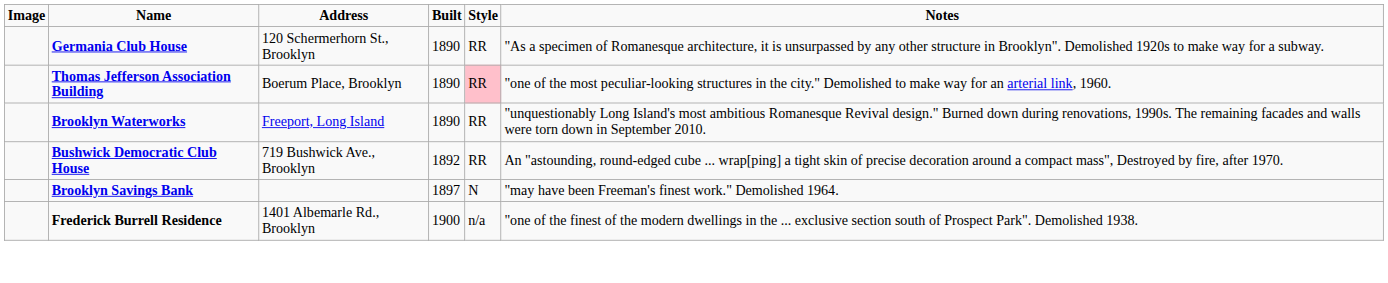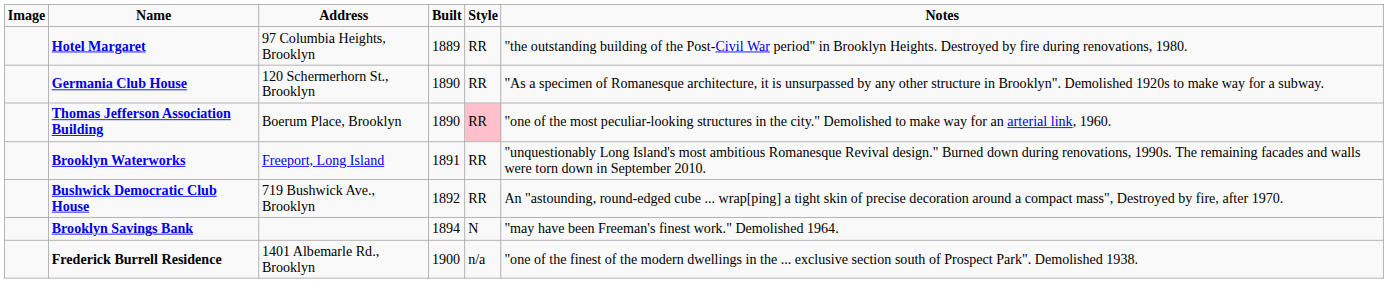+ row: Hotel Margaret | 97 Columbia Heights, Brooklyn | 1889 | RR | "the outstanding building of the Post-Civil War period" in Brooklyn Heights. Destroyed by fire during renovations, 1980.
Brooklyn Waterworks | Built: 1890 -> 1891
Brooklyn Savings Bank | Built: 1897 -> 1894
